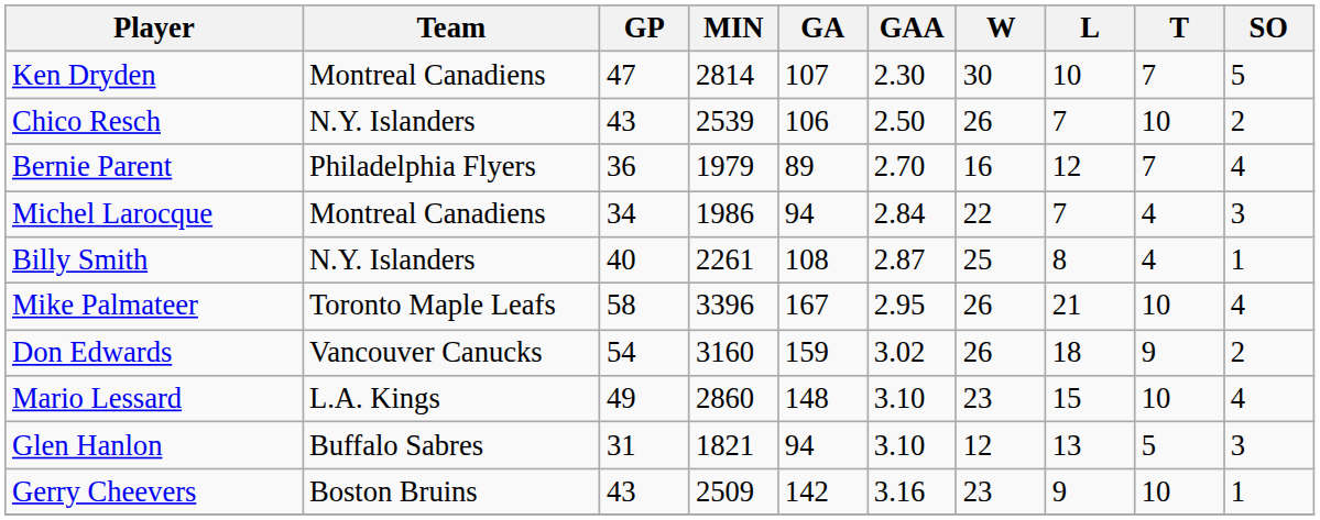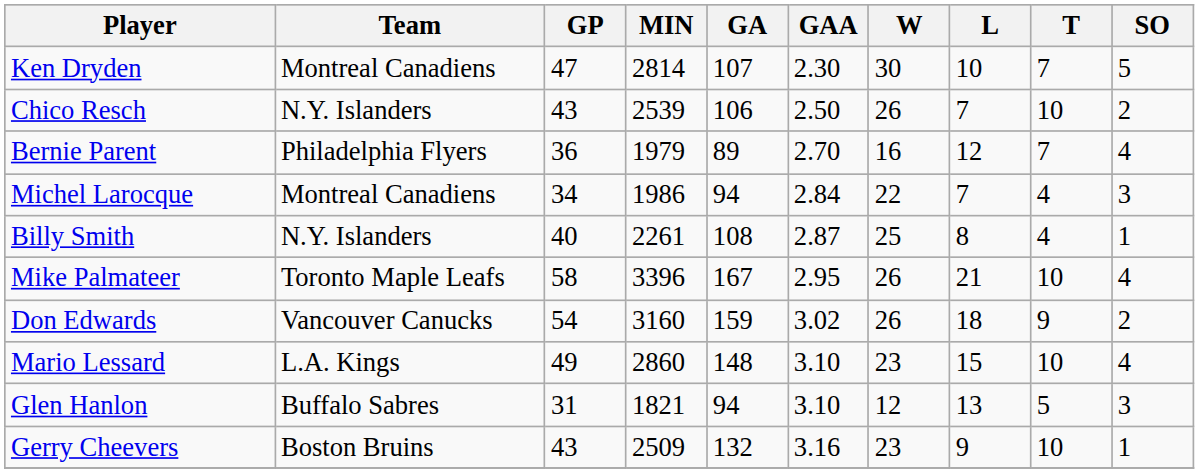Gerry Cheevers | GA: 142 -> 132
